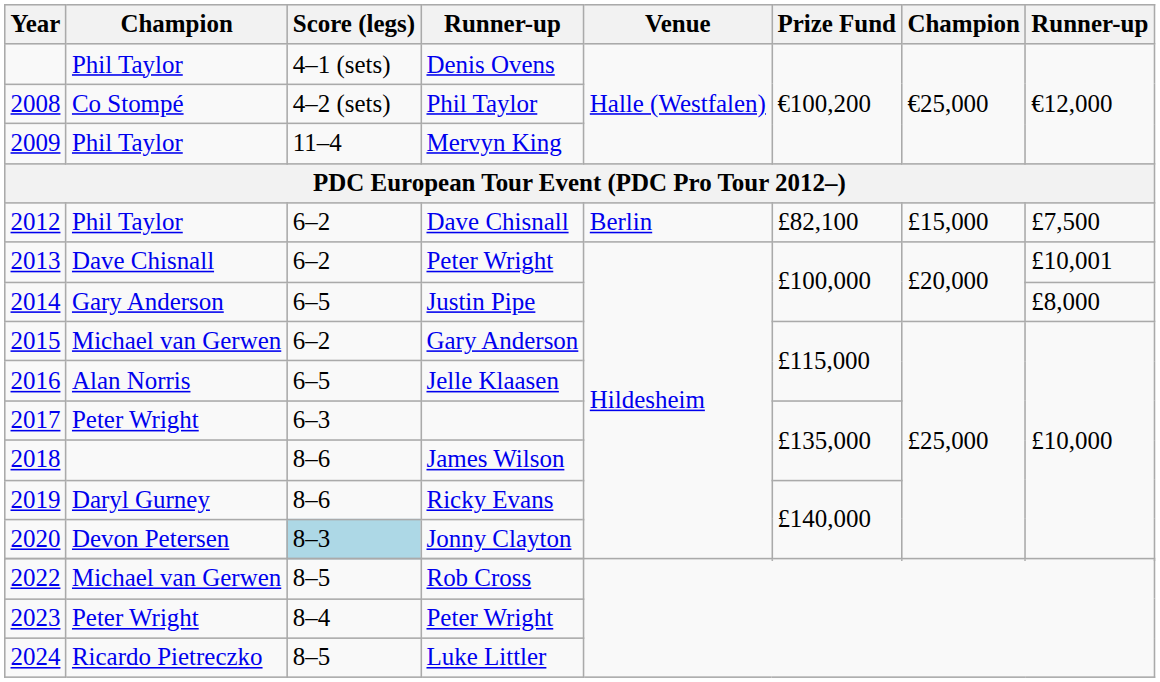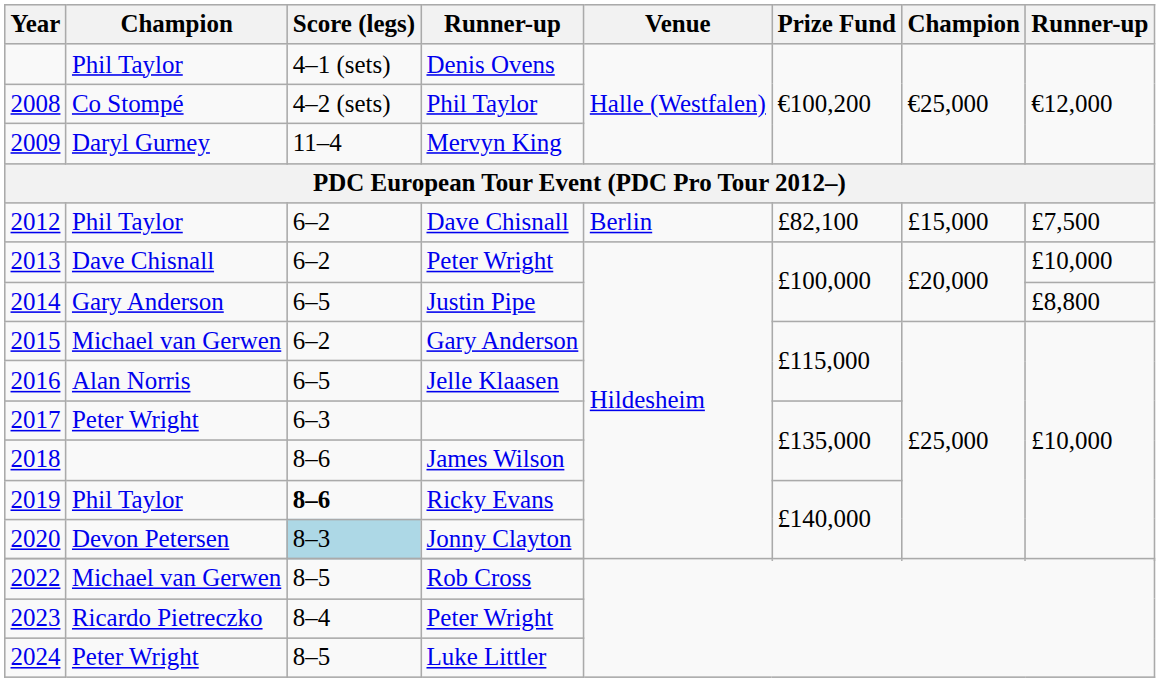Mervyn King | column 2: Phil Taylor -> Daryl Gurney
2013 / Peter Wright | column 8: £10,001 -> £10,000
Justin Pipe | column 8: £8,000 -> £8,800
Ricky Evans | column 2: Daryl Gurney -> Phil Taylor
Ricky Evans | Score (legs): normal -> bold
2023 / Peter Wright | column 2: Peter Wright -> Ricardo Pietreczko
Luke Littler | column 2: Ricardo Pietreczko -> Peter Wright
